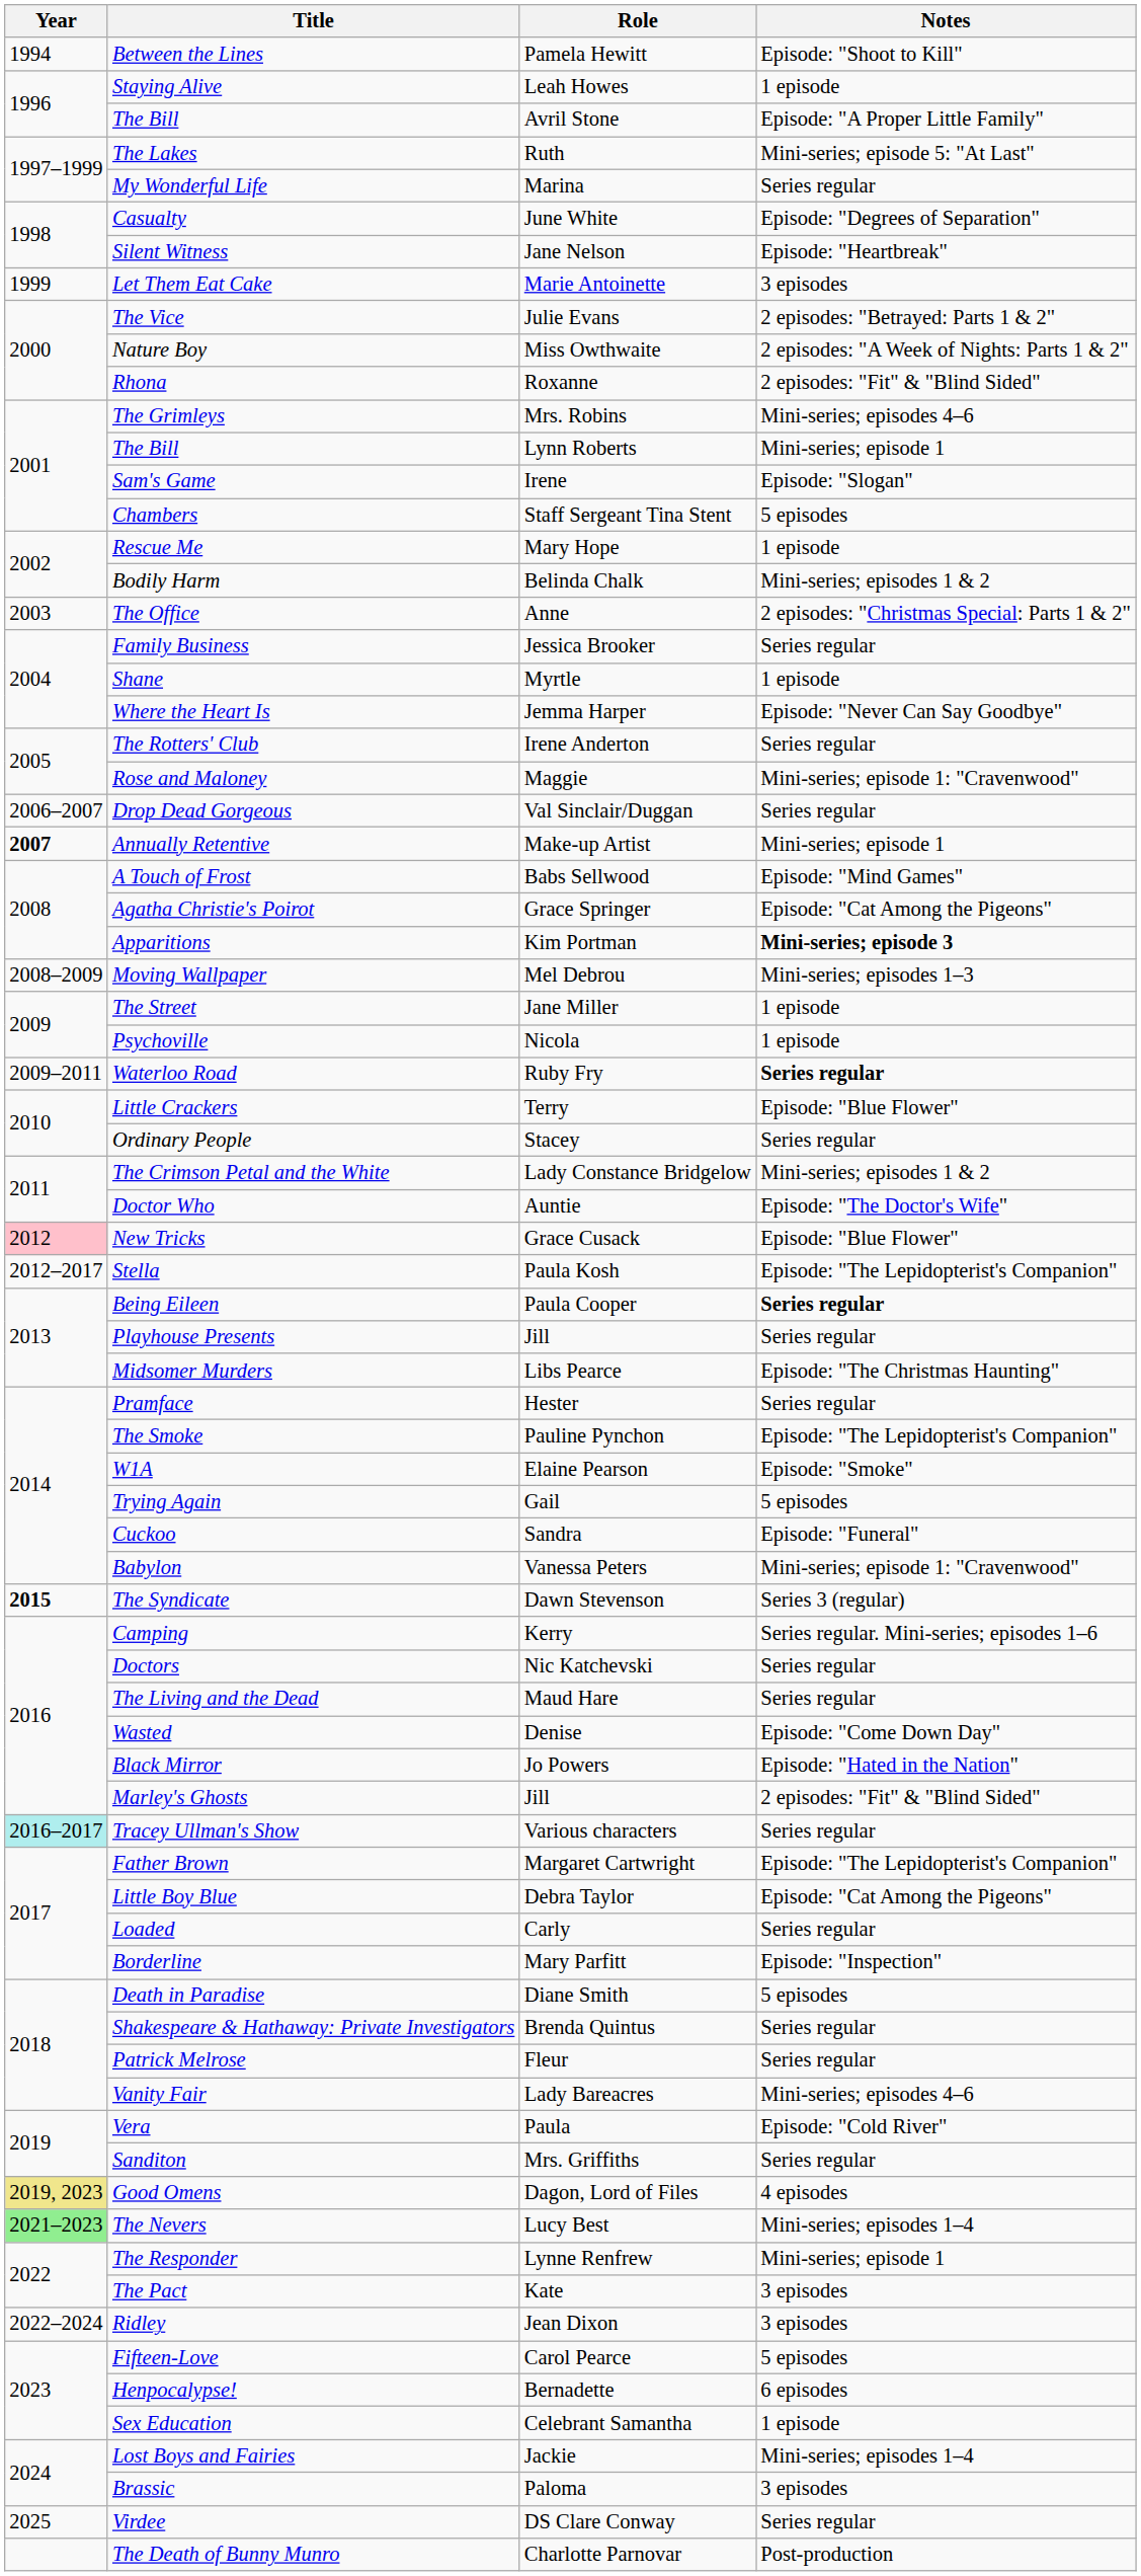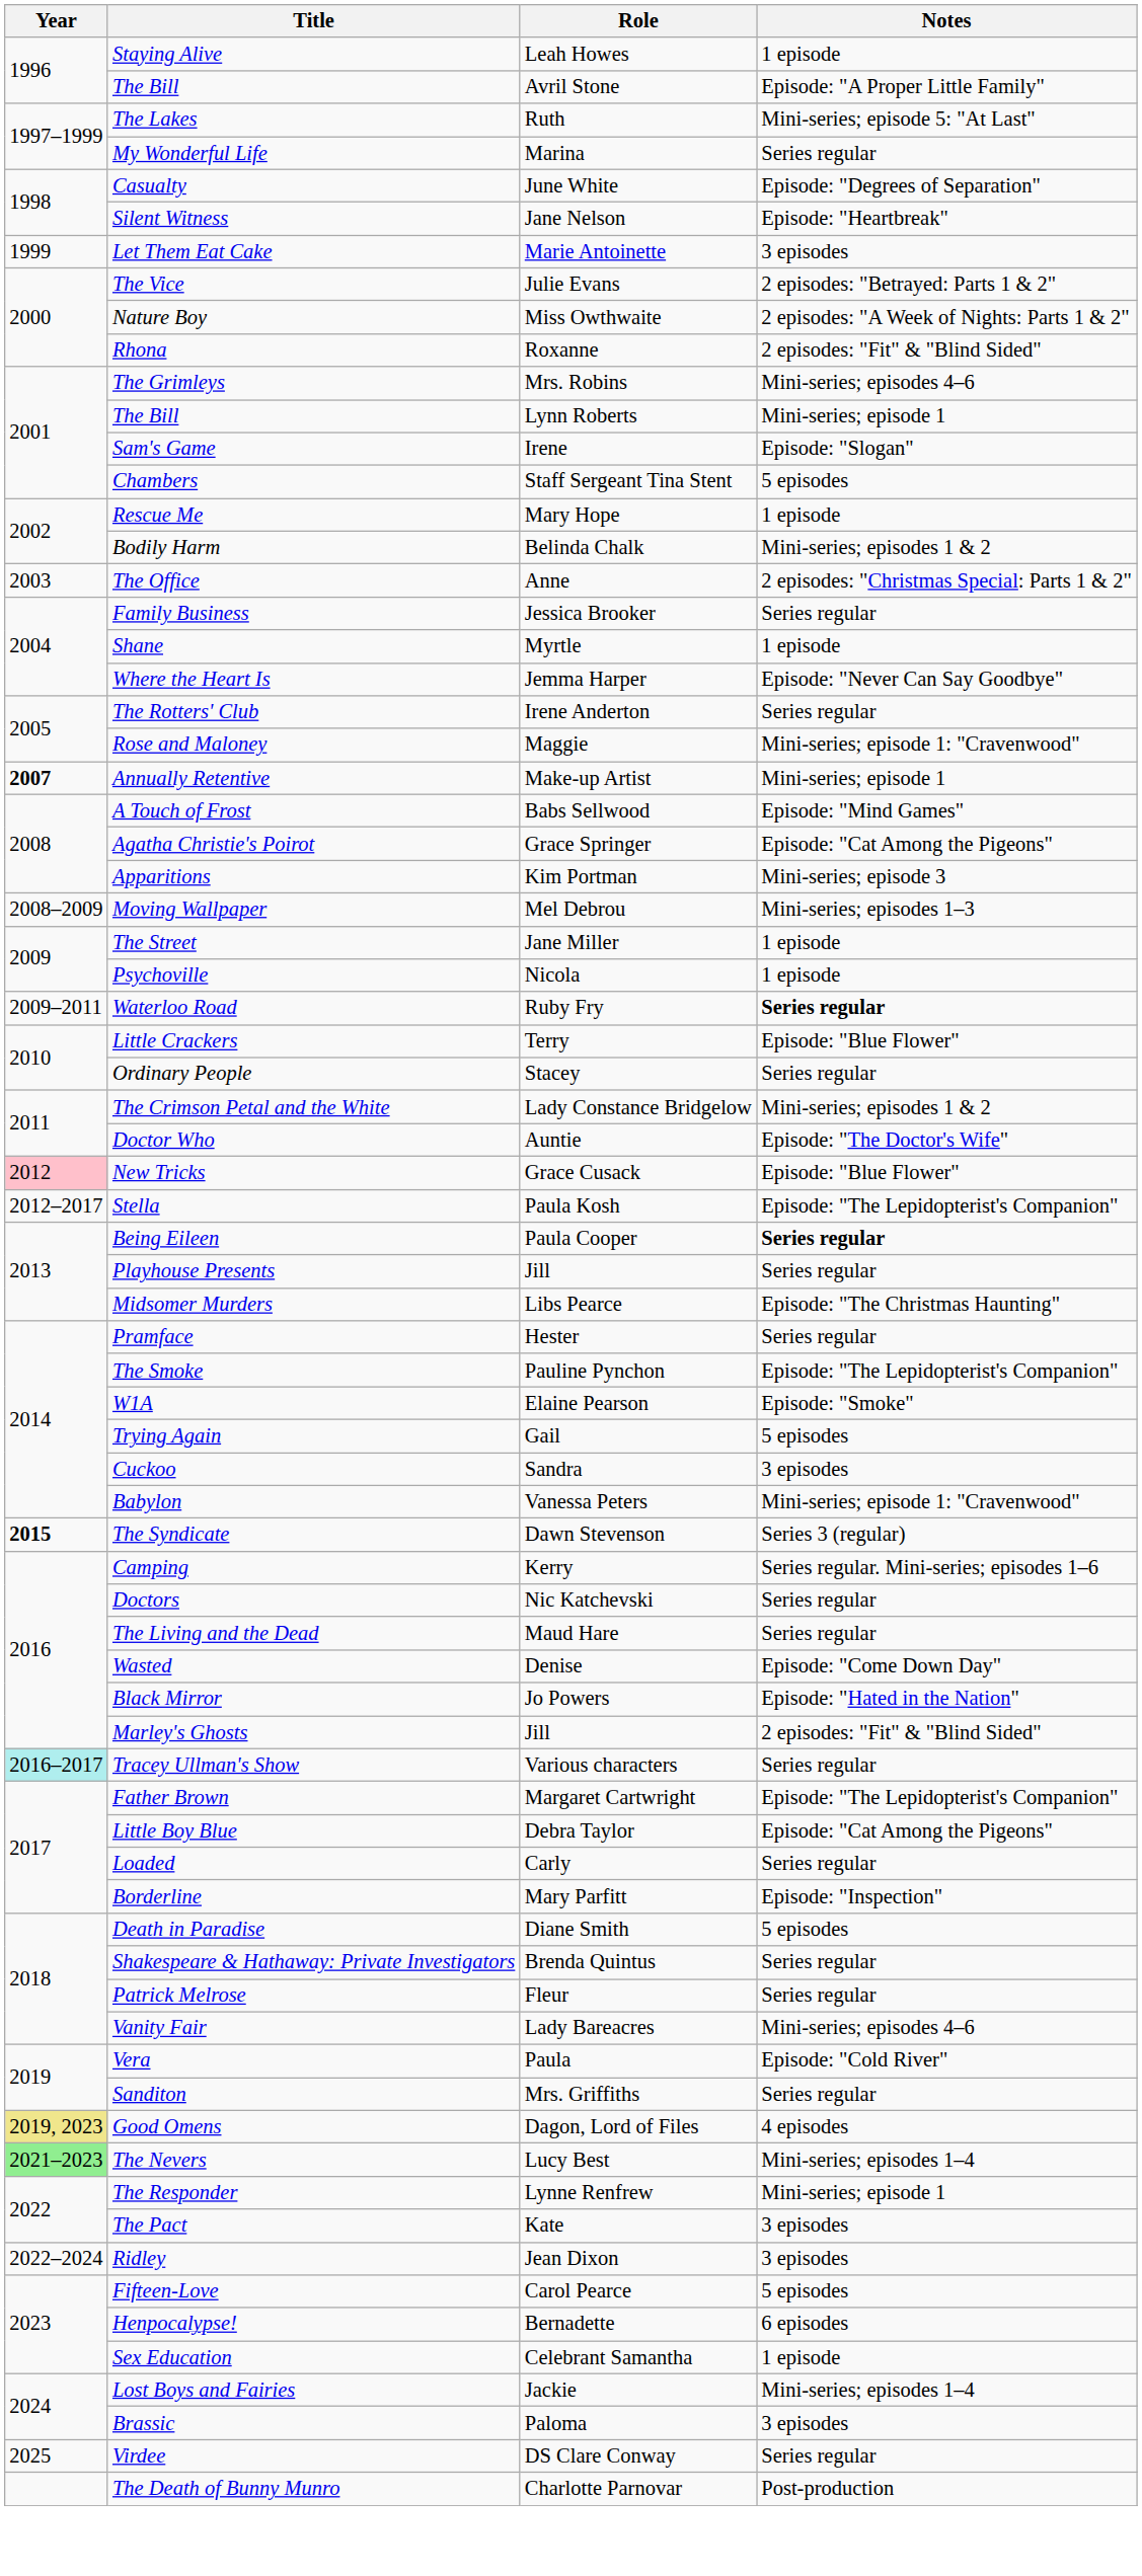- row: 1994 | Between the Lines | Pamela Hewitt | Episode: "Shoot to Kill"
- row: 2006–2007 | Drop Dead Gorgeous | Val Sinclair/Duggan | Series regular
Apparitions | Notes: bold -> normal
Cuckoo | Notes: Episode: "Funeral" -> 3 episodes
